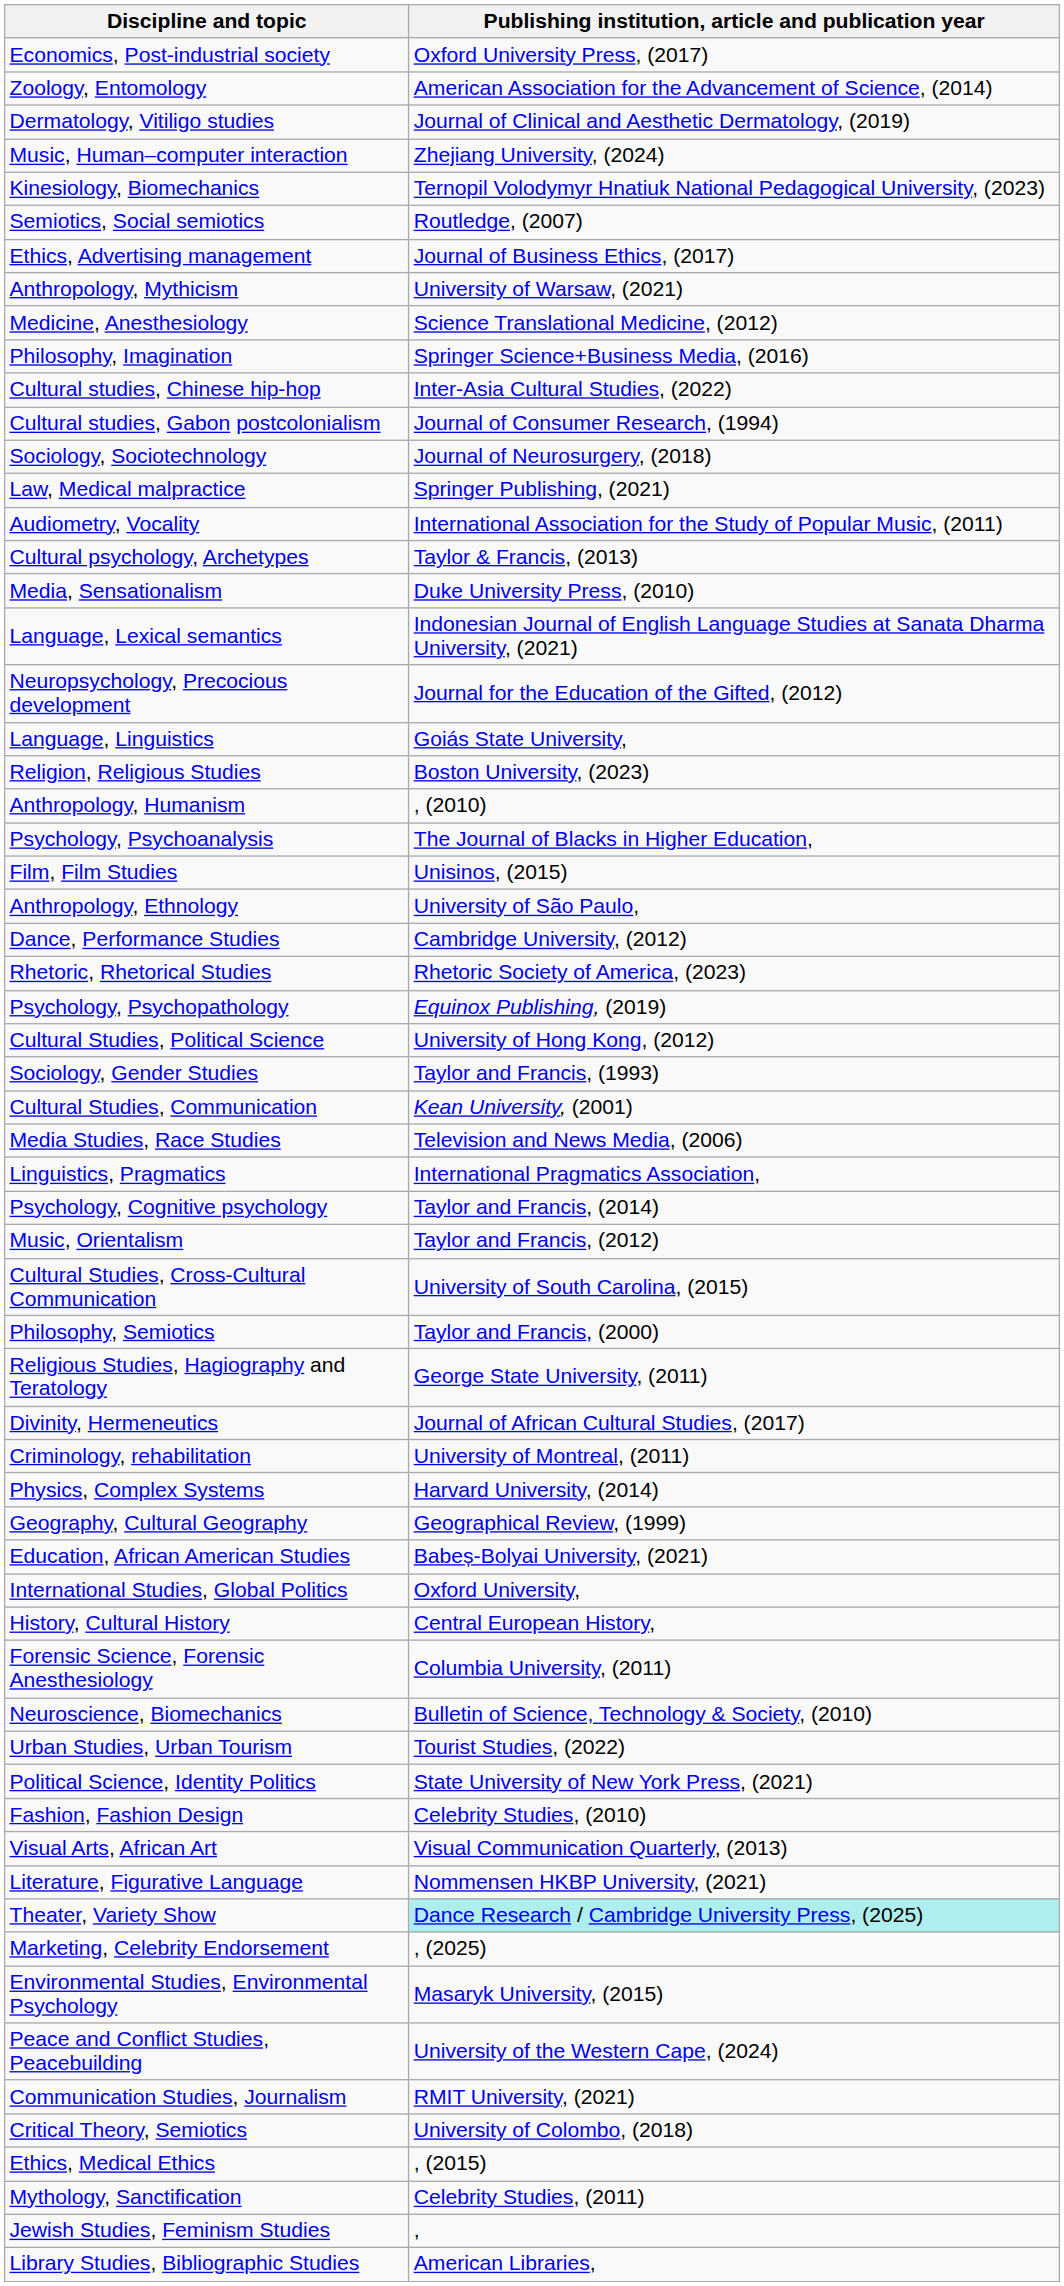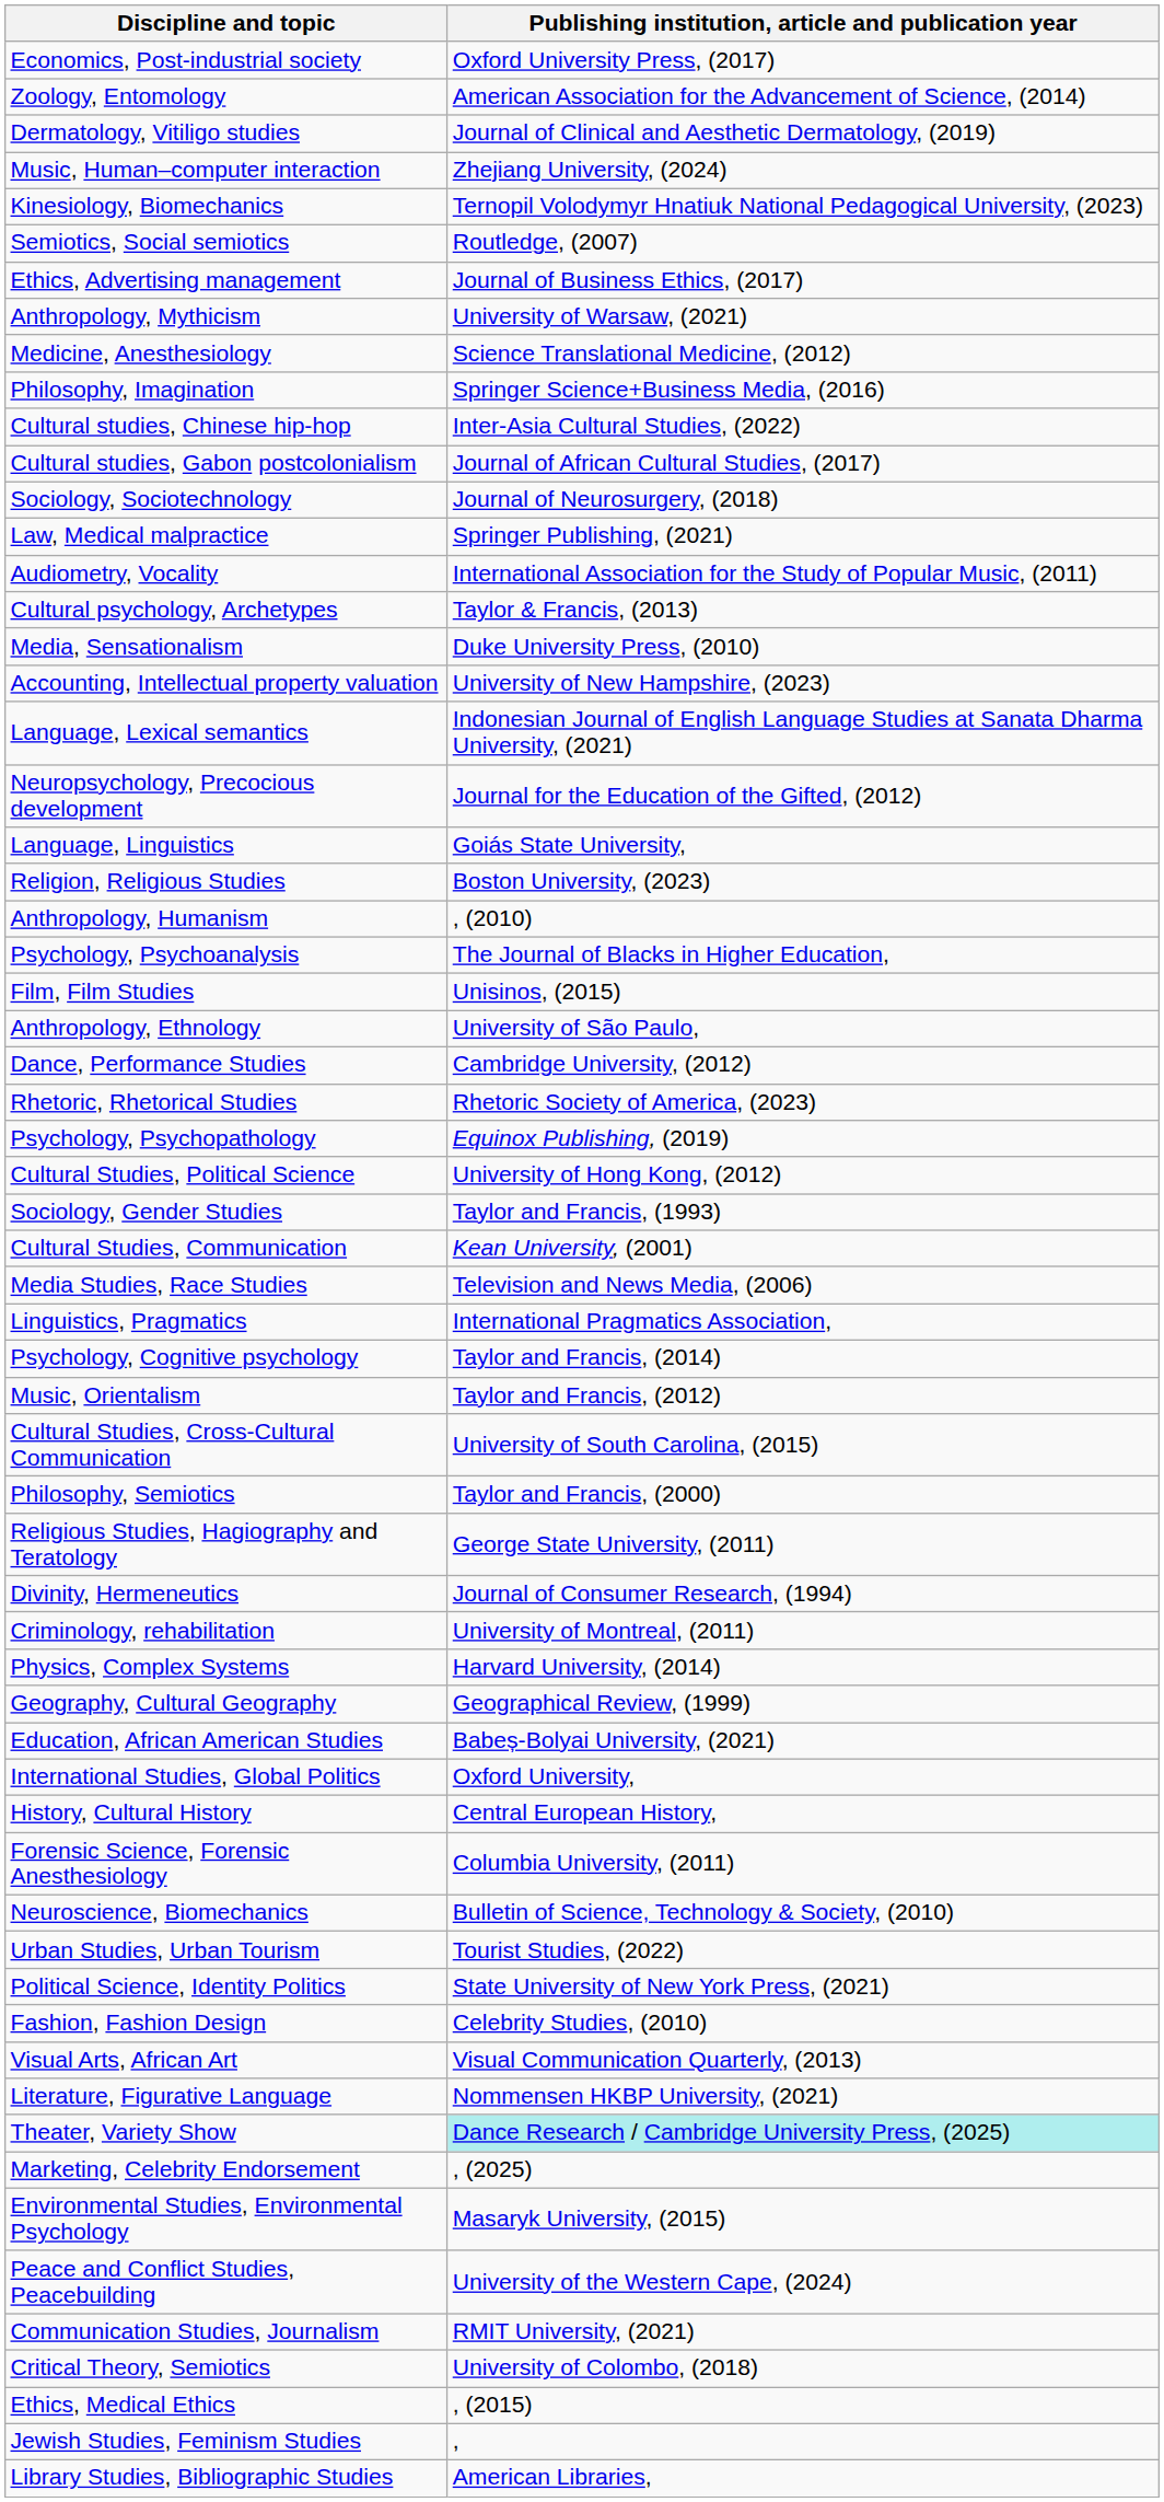Cultural studies, Gabon postcolonialism | Publishing institution, article and publication year: Journal of Consumer Research, (1994) -> Journal of African Cultural Studies, (2017)
+ row: Accounting, Intellectual property valuation | University of New Hampshire, (2023)
Divinity, Hermeneutics | Publishing institution, article and publication year: Journal of African Cultural Studies, (2017) -> Journal of Consumer Research, (1994)
- row: Mythology, Sanctification | Celebrity Studies, (2011)
